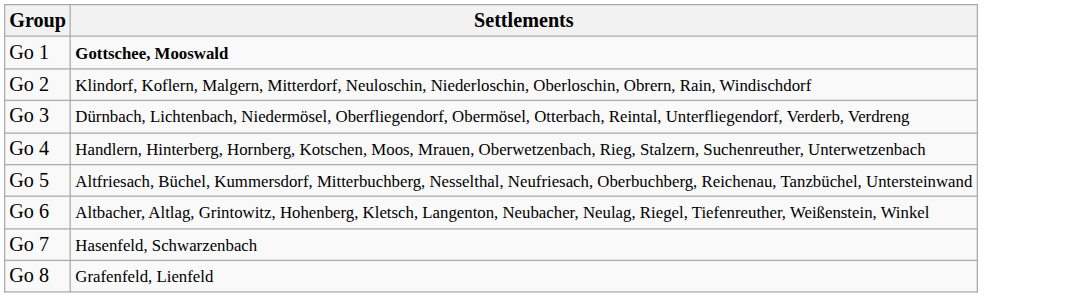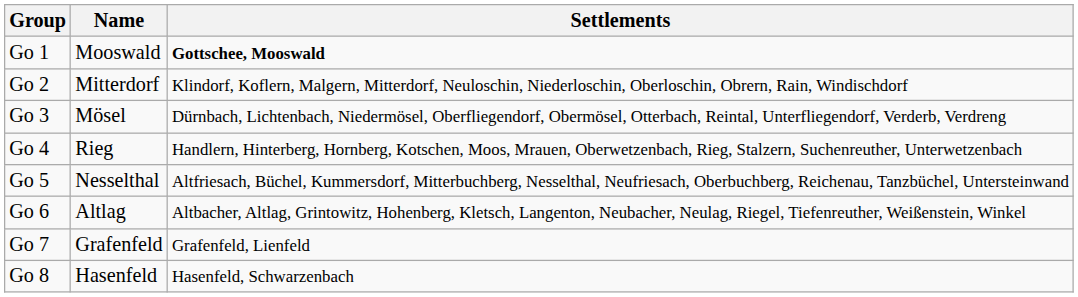+ column: Name | Mooswald | Mitterdorf | Mösel | Rieg | Nesselthal | Altlag | Grafenfeld | Hasenfeld
Go 7 | Settlements: Hasenfeld, Schwarzenbach -> Grafenfeld, Lienfeld
Go 8 | Settlements: Grafenfeld, Lienfeld -> Hasenfeld, Schwarzenbach
